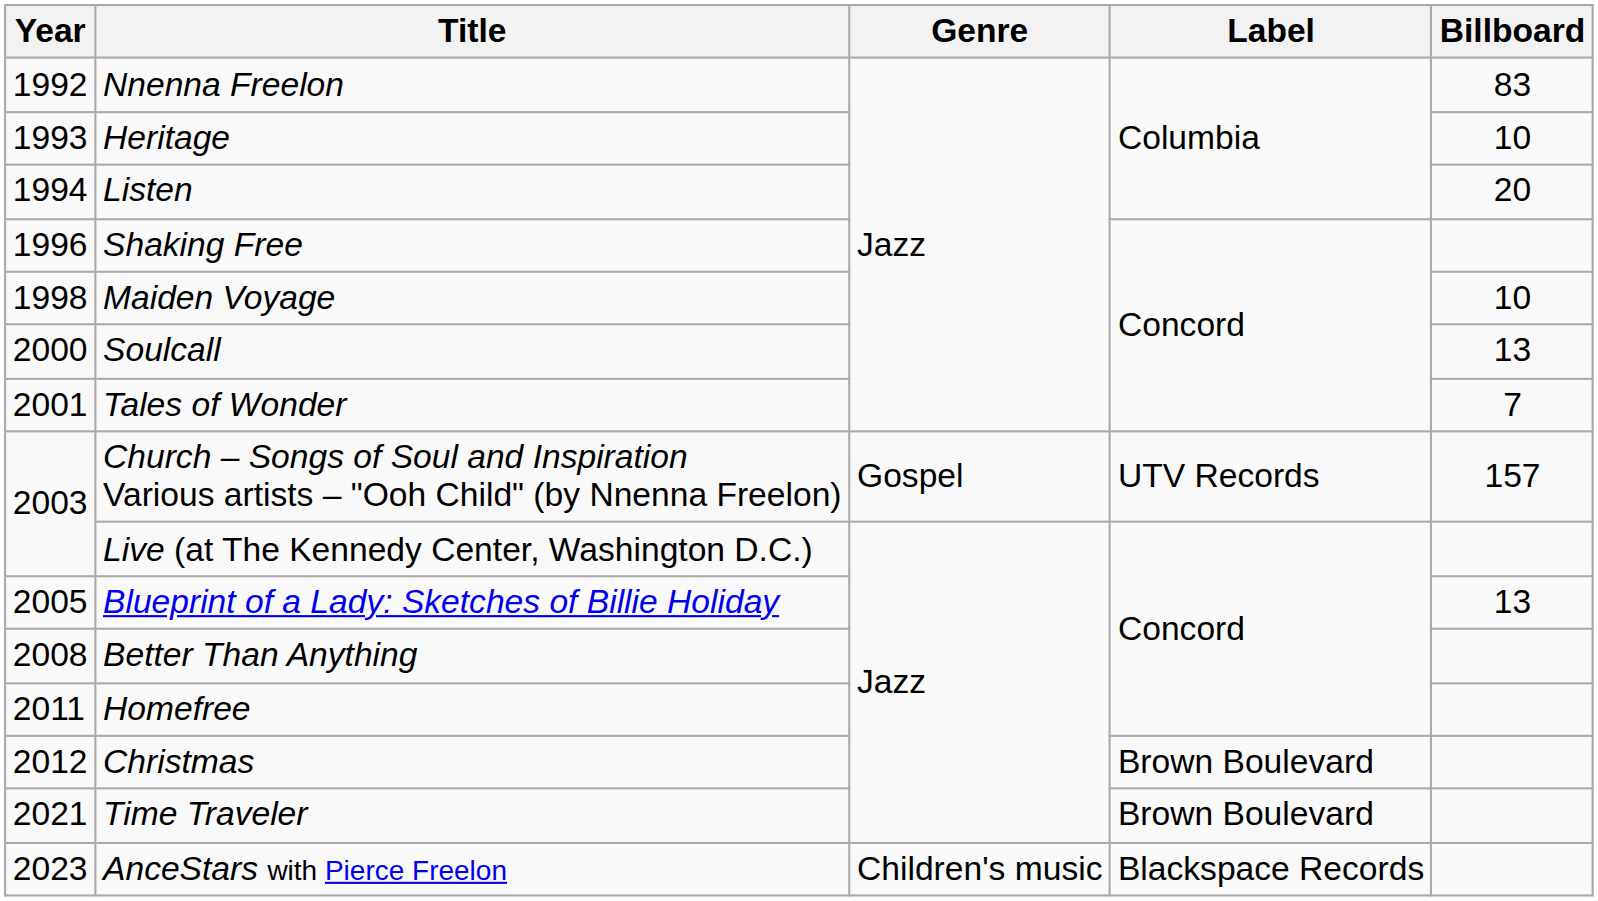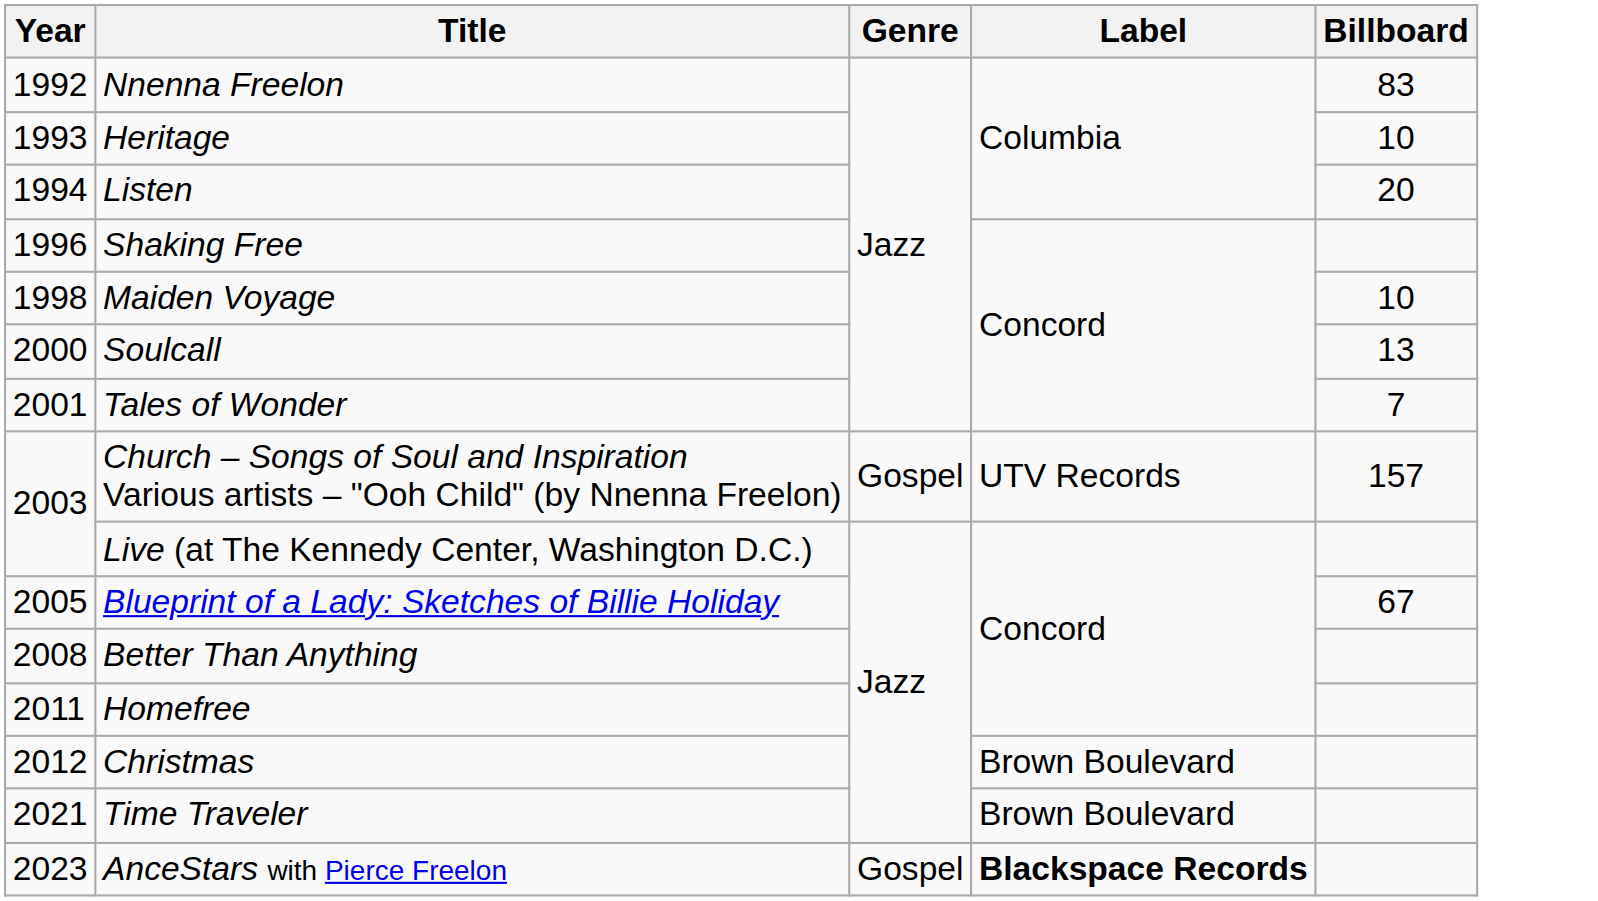Blueprint of a Lady: Sketches of Billie Holiday | Billboard: 13 -> 67
AnceStars with Pierce Freelon | Genre: Children's music -> Gospel
AnceStars with Pierce Freelon | Label: normal -> bold
